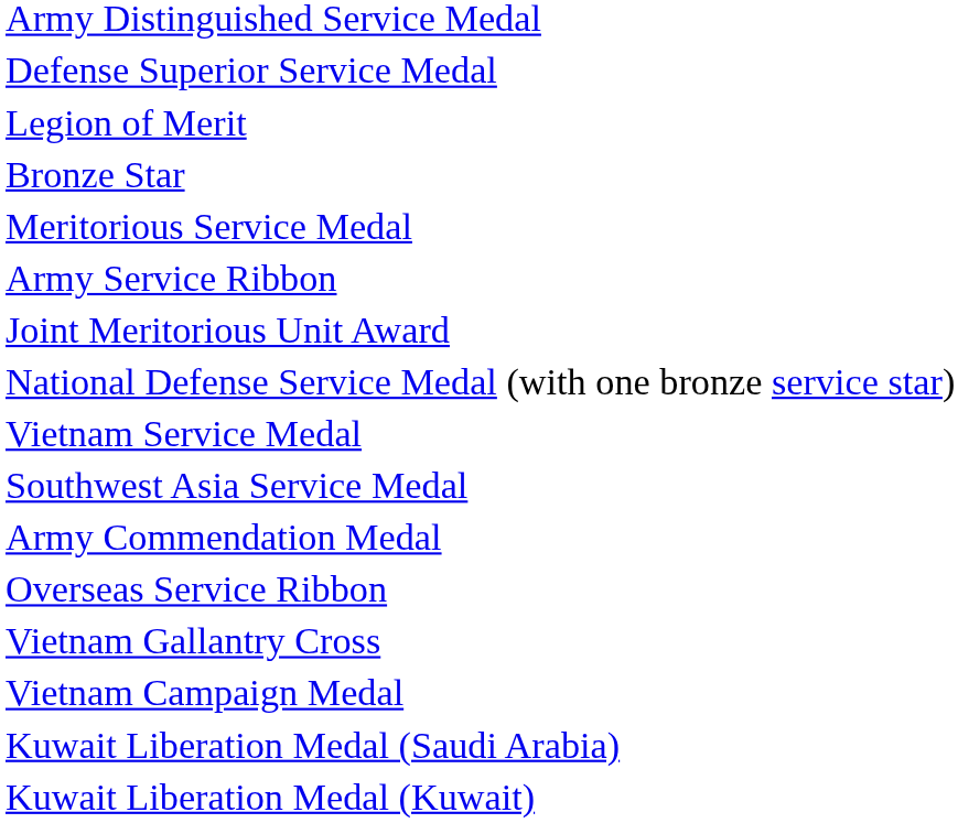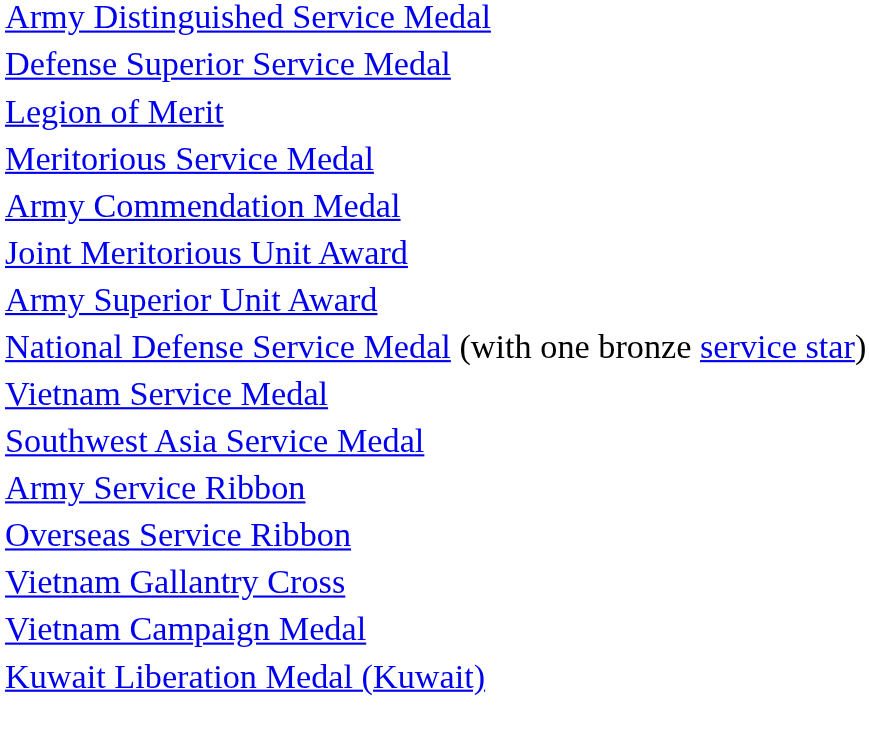- row: Bronze Star
rows swapped: Army Commendation Medal <-> Army Service Ribbon
+ row: Army Superior Unit Award
- row: Kuwait Liberation Medal (Saudi Arabia)
